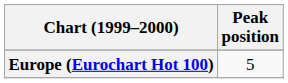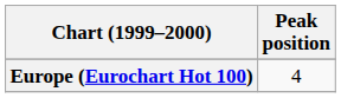Europe (Eurochart Hot 100) | Peak position: 5 -> 4
